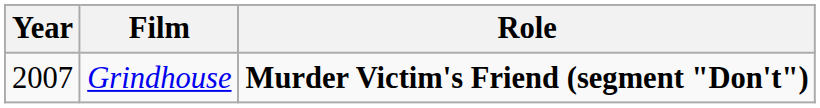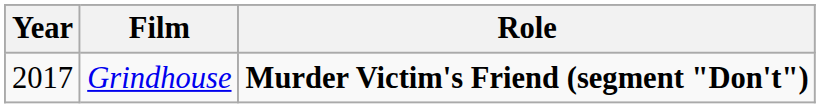Grindhouse | Year: 2007 -> 2017
